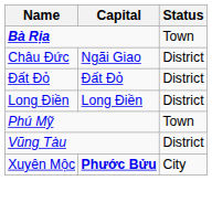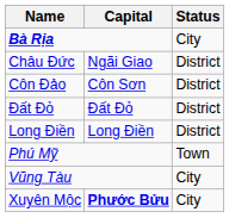Bà Rịa | Status: Town -> City
+ row: Côn Đảo | Côn Sơn | District
Vũng Tàu | Status: District -> City
